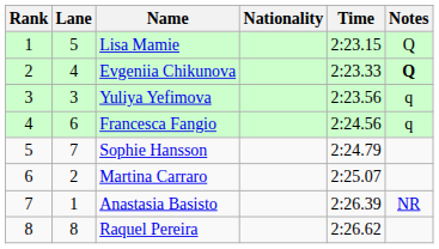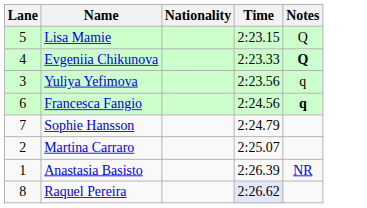- column: Rank | 1 | 2 | 3 | 4 | 5 | 6 | 7 | 8
Francesca Fangio | Notes: normal -> bold
Raquel Pereira | Time: no background -> lavender background
